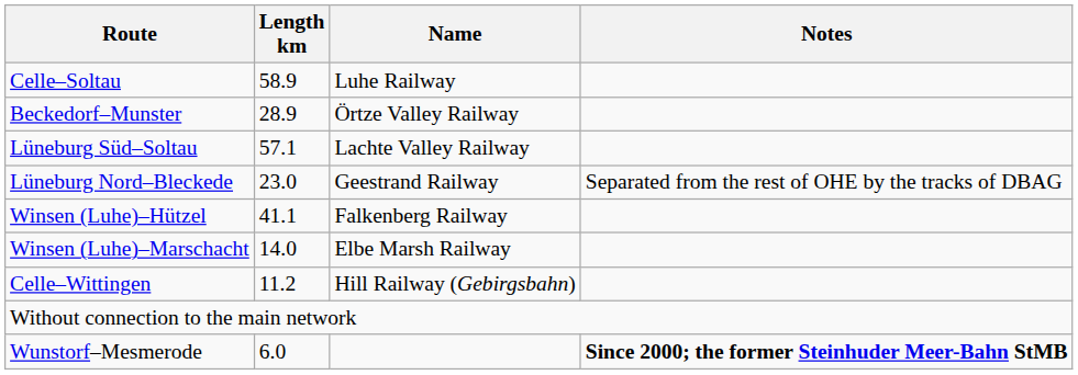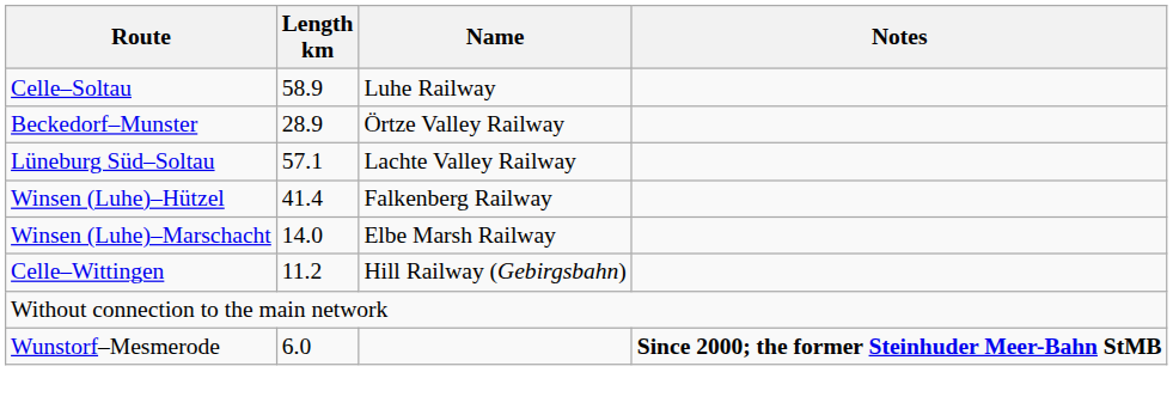- row: Lüneburg Nord–Bleckede | 23.0 | Geestrand Railway | Separated from the rest of OHE by the tracks of DBAG
Winsen (Luhe)–Hützel | Length km: 41.1 -> 41.4
